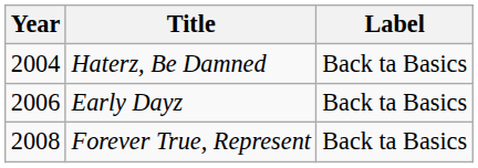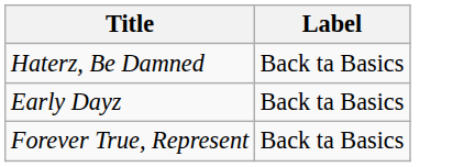- column: Year | 2004 | 2006 | 2008
